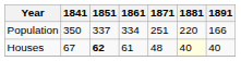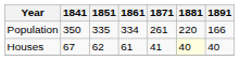Population | 1851: 337 -> 335
Population | 1871: 251 -> 261
Houses | 1851: bold -> normal
Houses | 1871: 48 -> 41
